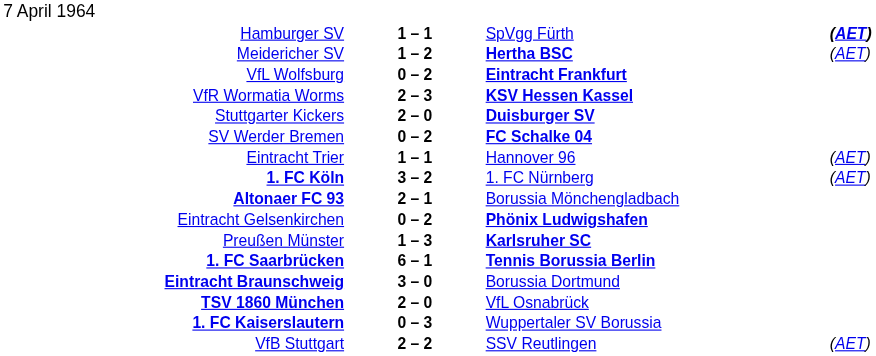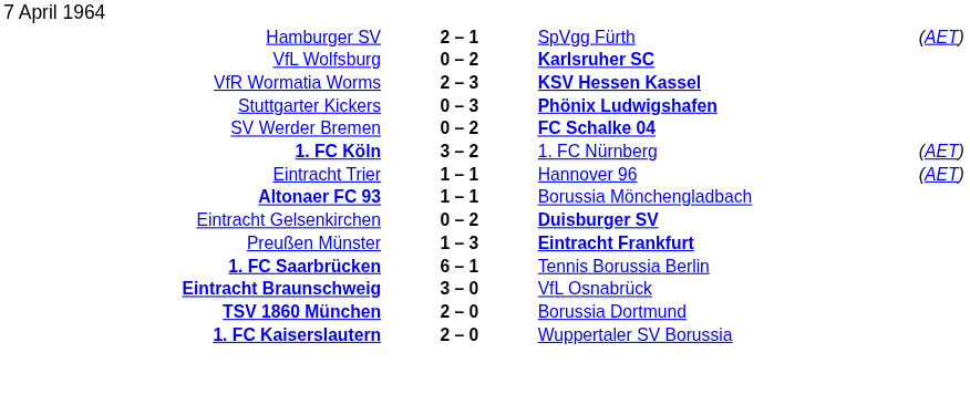Hamburger SV | column 2: 1 – 1 -> 2 – 1
Hamburger SV | column 4: bold -> normal
- row: Meidericher SV | 1 – 2 | Hertha BSC | (AET)
VfL Wolfsburg | column 3: Eintracht Frankfurt -> Karlsruher SC
Stuttgarter Kickers | column 2: 2 – 0 -> 0 – 3
Stuttgarter Kickers | column 3: Duisburger SV -> Phönix Ludwigshafen
rows swapped: 1. FC Köln <-> Eintracht Trier
Altonaer FC 93 | column 2: 2 – 1 -> 1 – 1
Eintracht Gelsenkirchen | column 3: Phönix Ludwigshafen -> Duisburger SV
Preußen Münster | column 3: Karlsruher SC -> Eintracht Frankfurt
1. FC Saarbrücken | column 3: bold -> normal
Eintracht Braunschweig | column 3: Borussia Dortmund -> VfL Osnabrück
TSV 1860 München | column 3: VfL Osnabrück -> Borussia Dortmund
1. FC Kaiserslautern | column 2: 0 – 3 -> 2 – 0
- row: VfB Stuttgart | 2 – 2 | SSV Reutlingen | (AET)
